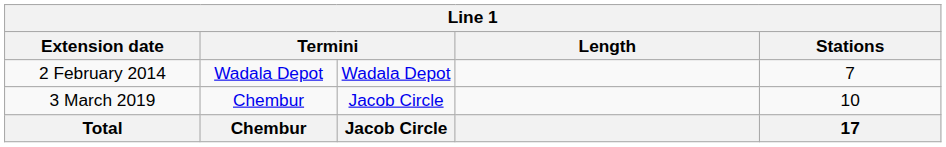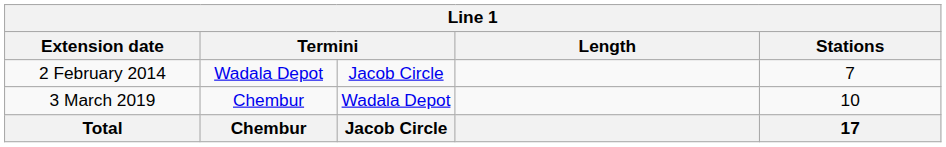2 February 2014 | column 3: Wadala Depot -> Jacob Circle
3 March 2019 | column 3: Jacob Circle -> Wadala Depot
